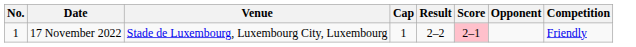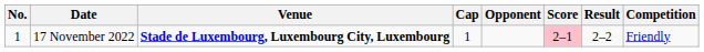columns swapped: Opponent <-> Result
17 November 2022 | Venue: normal -> bold
